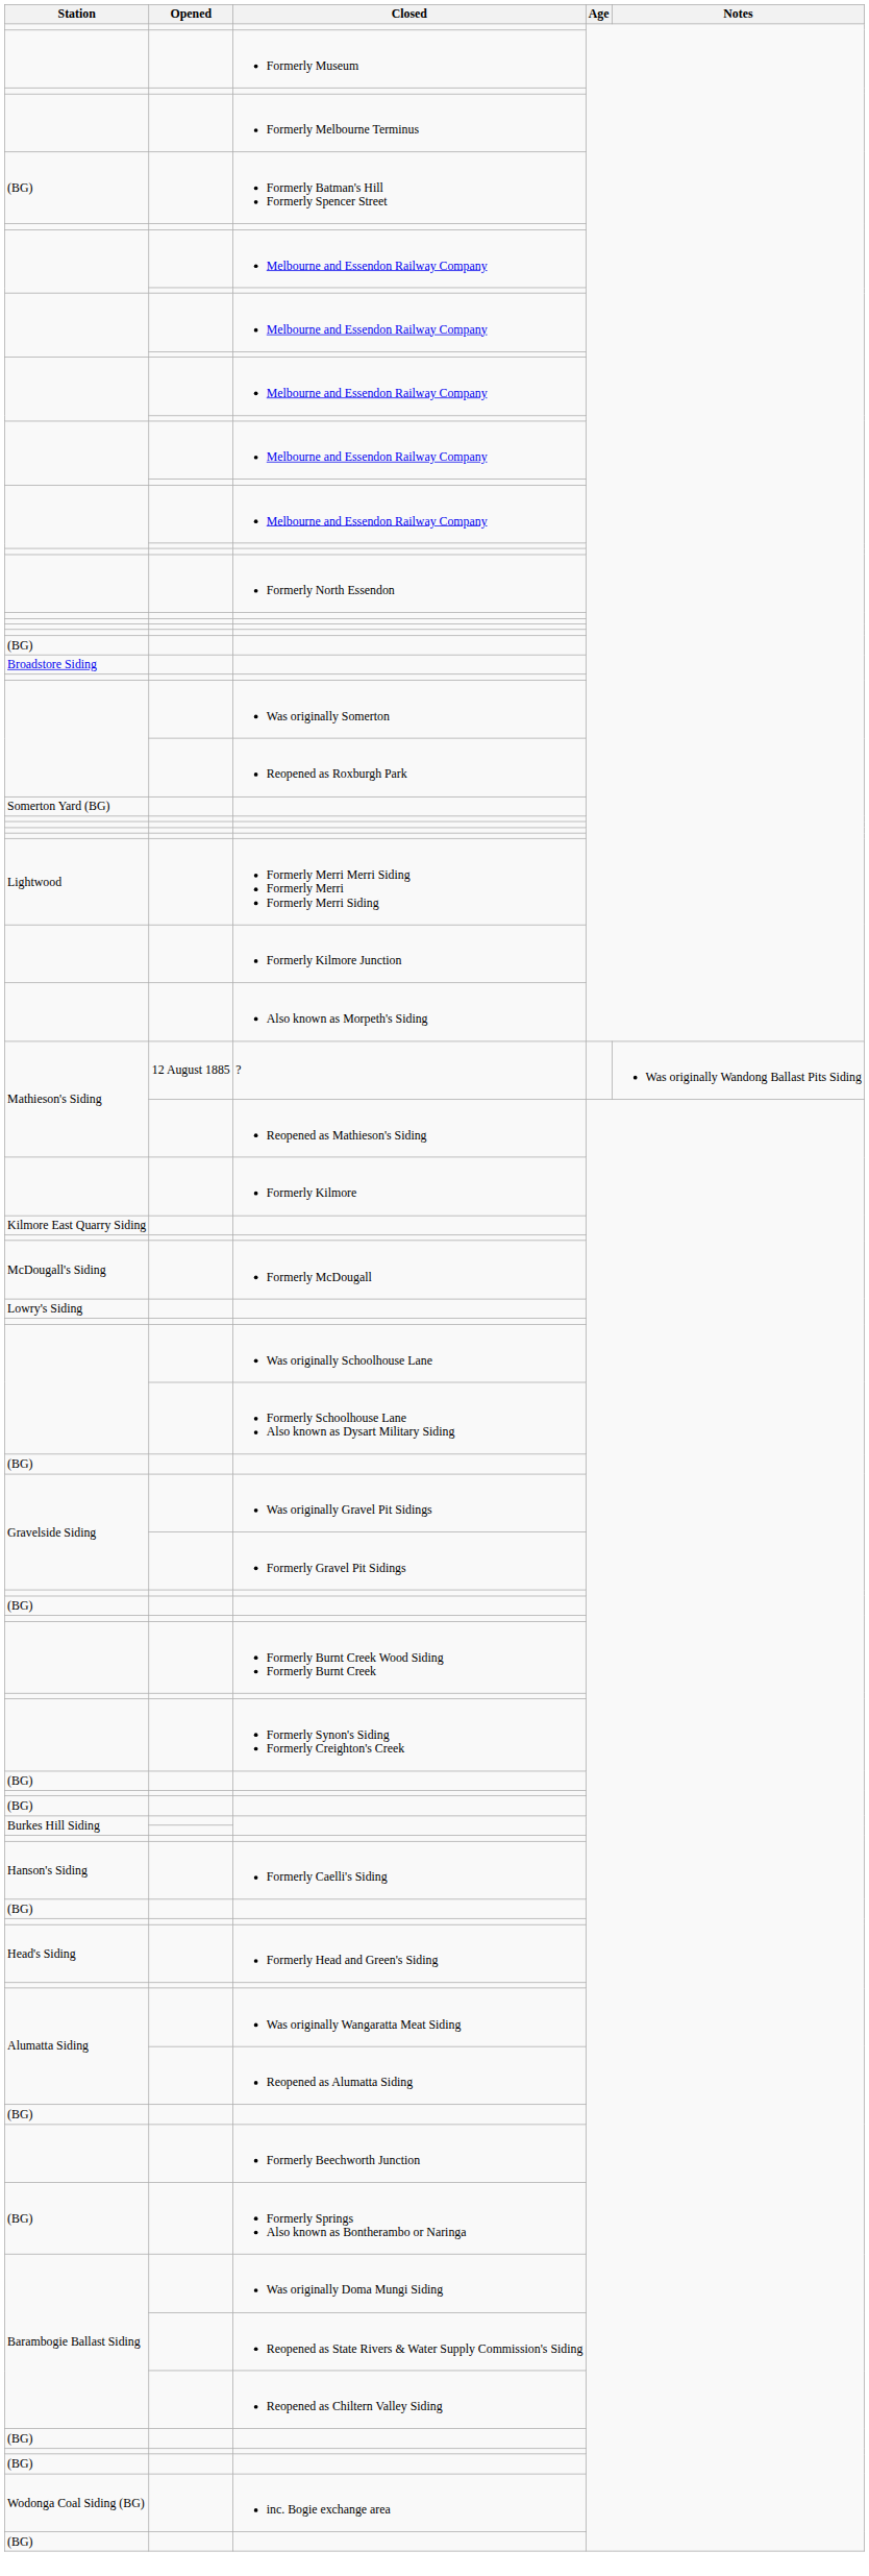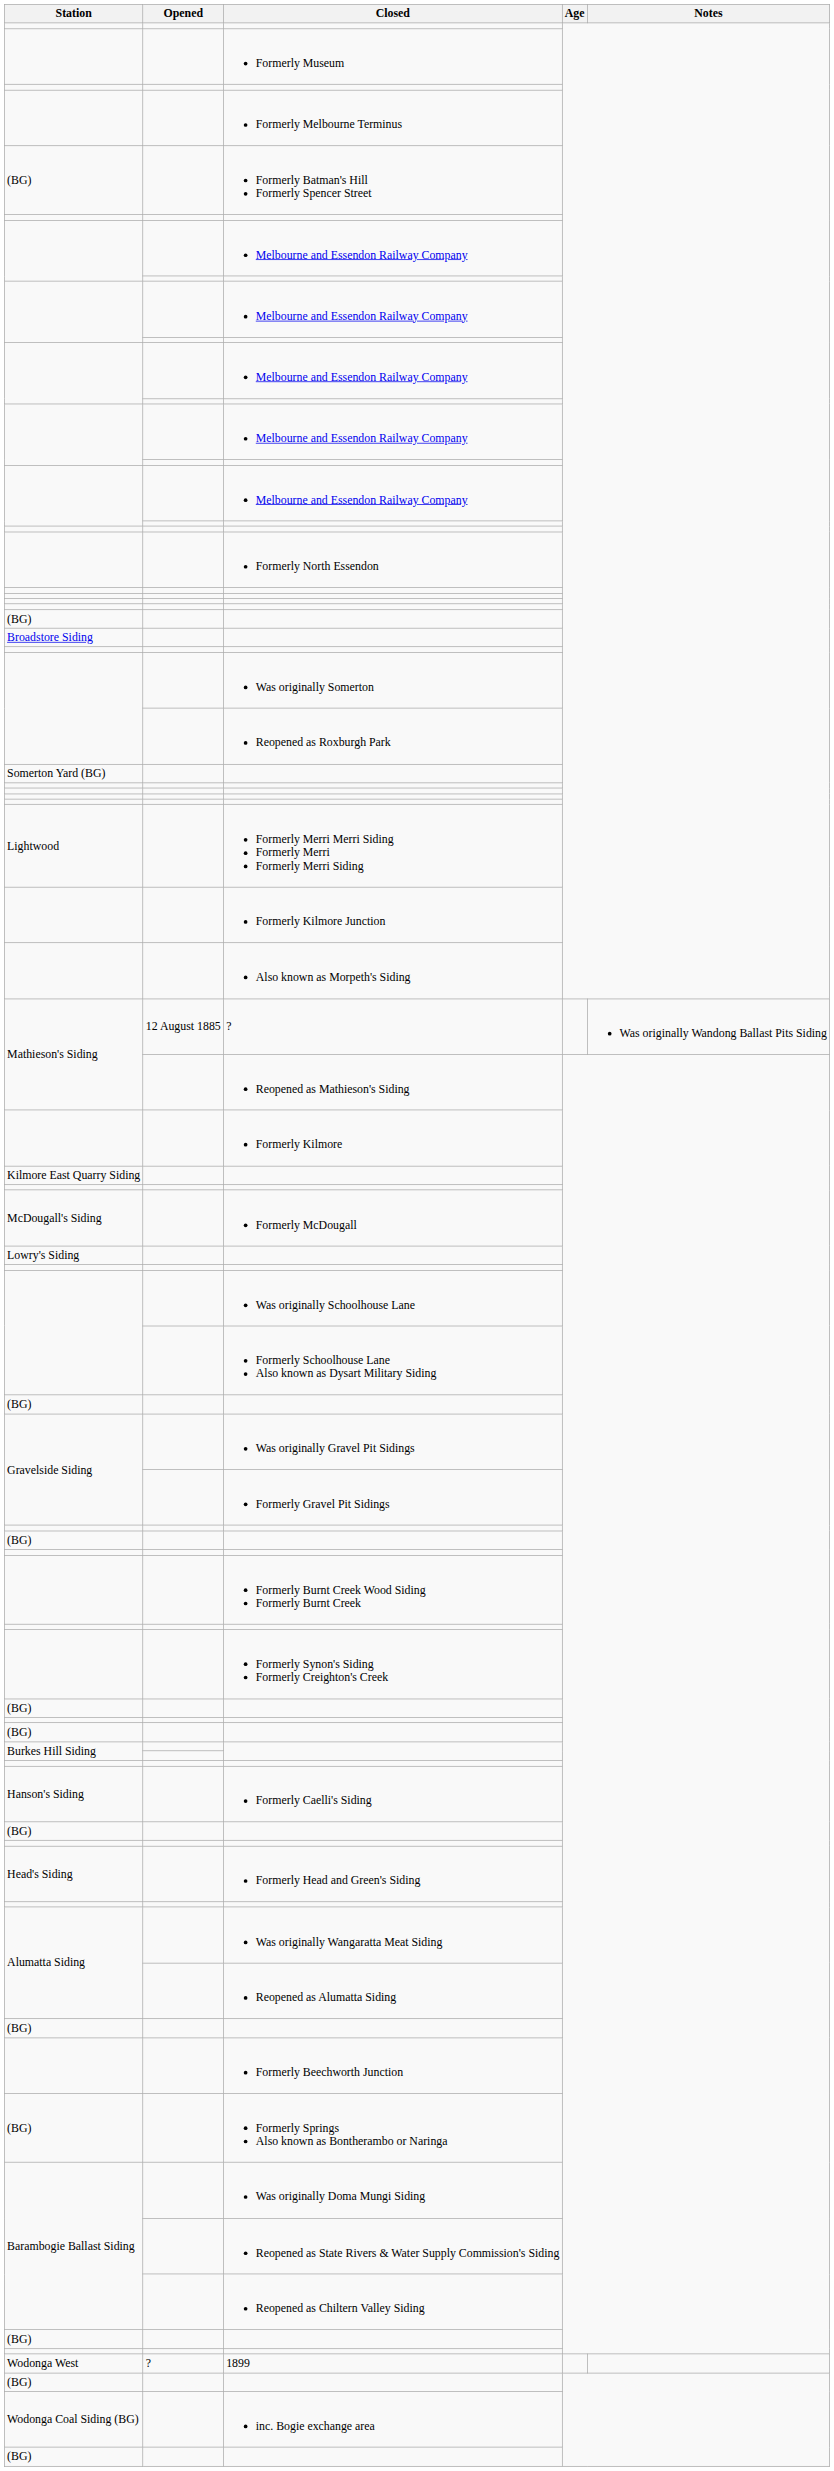+ row: Wodonga West | ? | 1899
